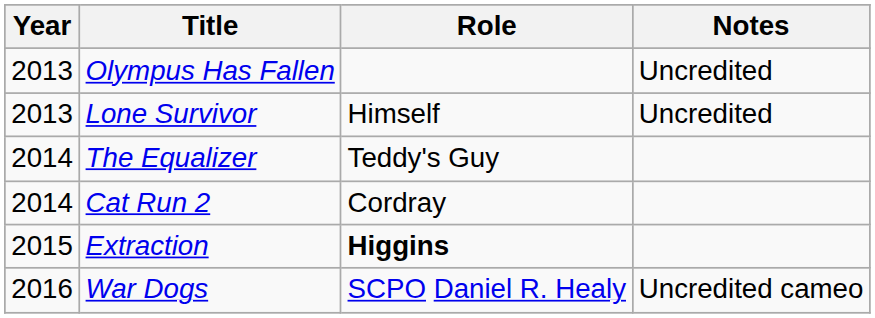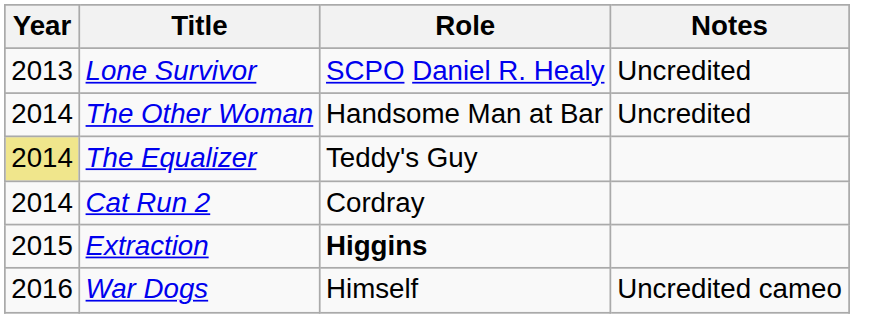- row: 2013 | Olympus Has Fallen | Uncredited
Lone Survivor | Role: Himself -> SCPO Daniel R. Healy
+ row: 2014 | The Other Woman | Handsome Man at Bar | Uncredited
The Equalizer | Year: no background -> khaki background
War Dogs | Role: SCPO Daniel R. Healy -> Himself
